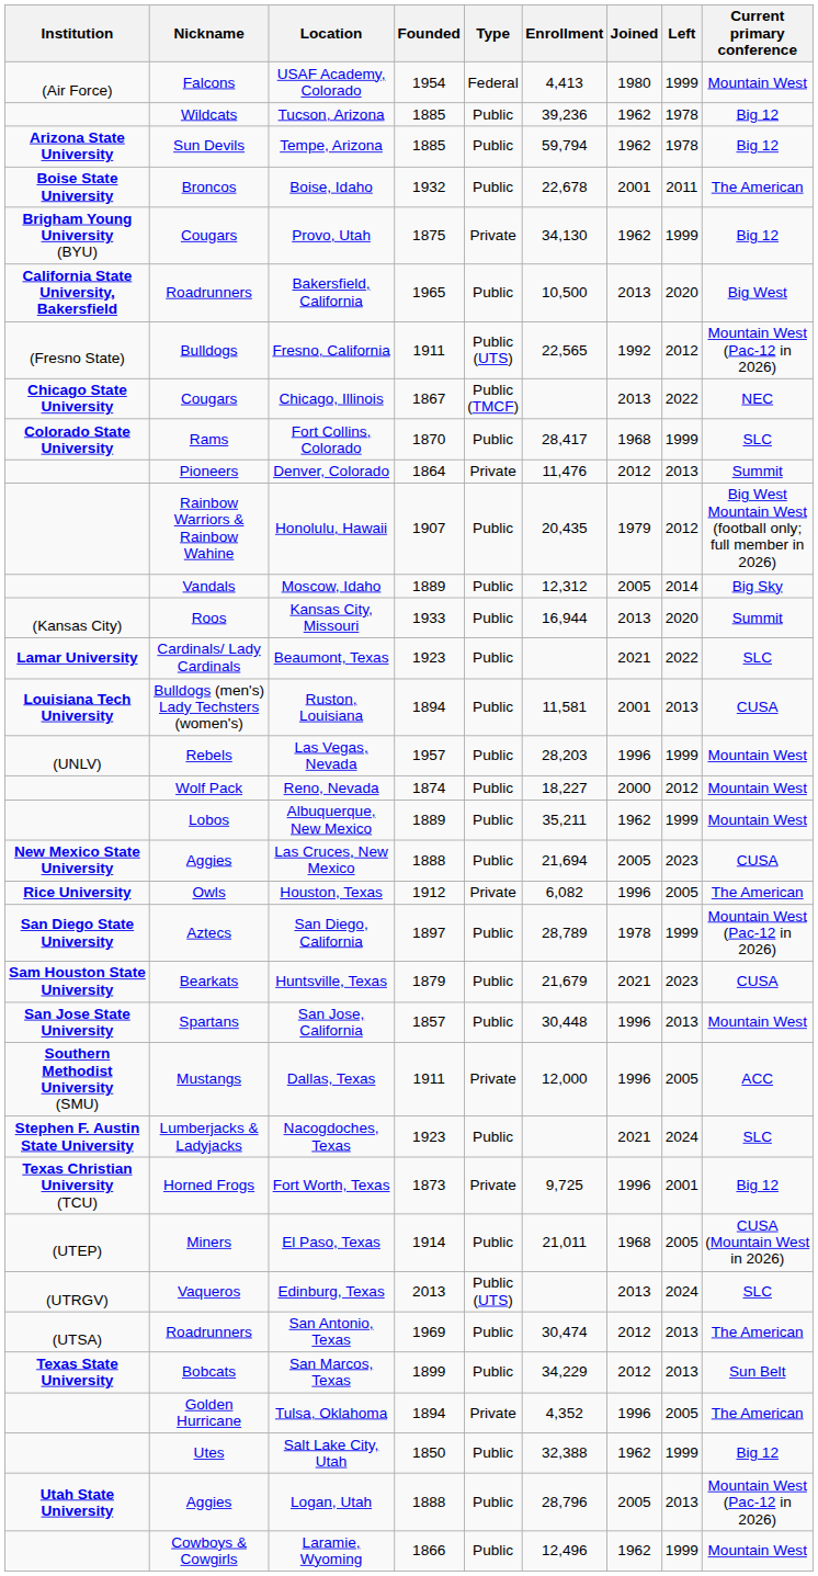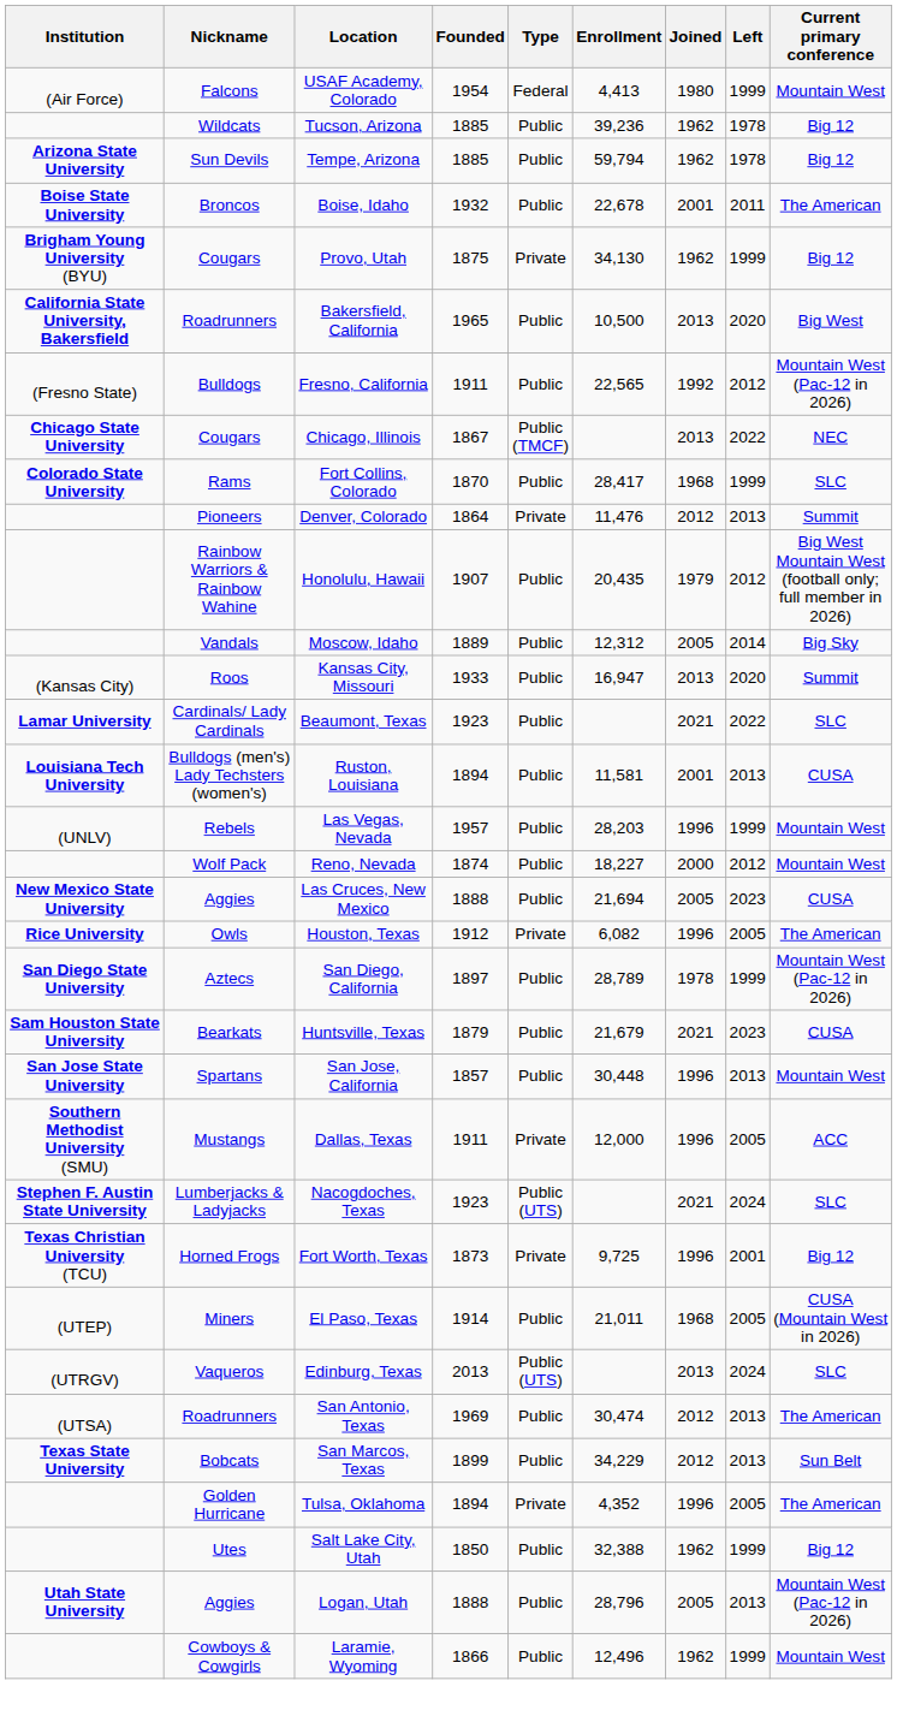Fresno, California | Type: Public (UTS) -> Public
Kansas City, Missouri | Enrollment: 16,944 -> 16,947
- row: Lobos | Albuquerque, New Mexico | 1889 | Public | 35,211 | 1962 | 1999 | Mountain West
Nacogdoches, Texas | Type: Public -> Public (UTS)
